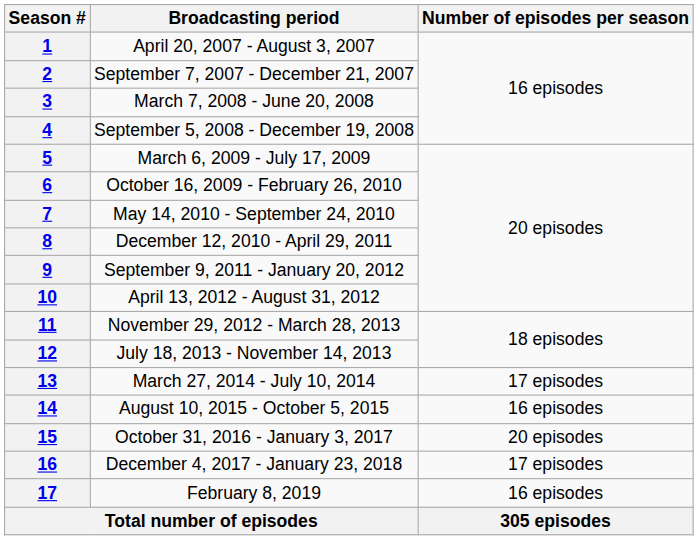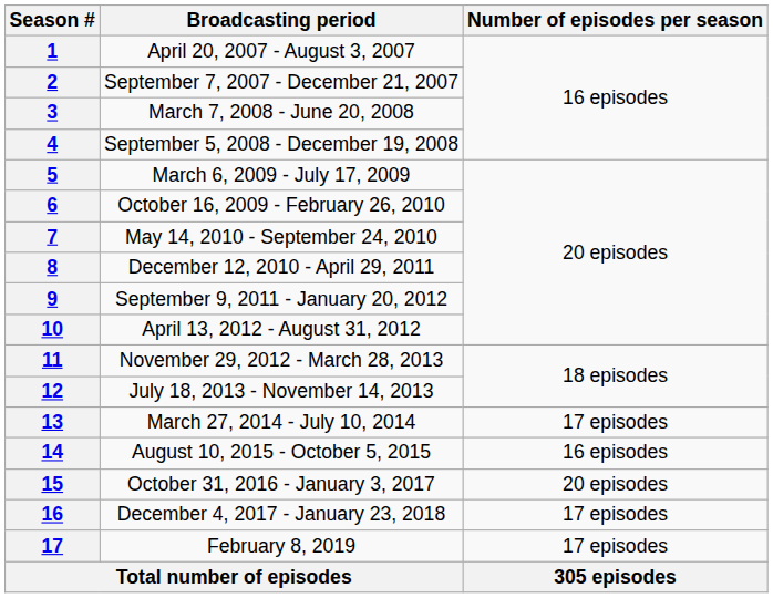17 | Number of episodes per season: 16 episodes -> 17 episodes
